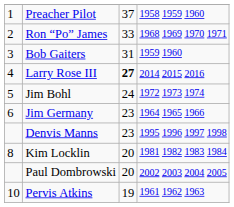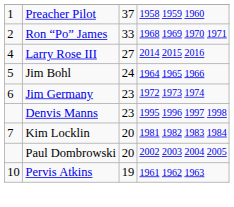- row: 3 | Bob Gaiters | 31 | 1959 1960
Larry Rose III | column 3: bold -> normal
Jim Bohl | column 4: 1972 1973 1974 -> 1964 1965 1966
Jim Germany | column 4: 1964 1965 1966 -> 1972 1973 1974
Kim Locklin | column 1: 8 -> 7
